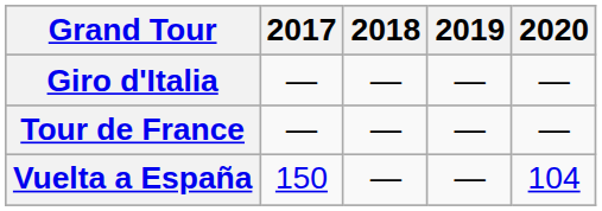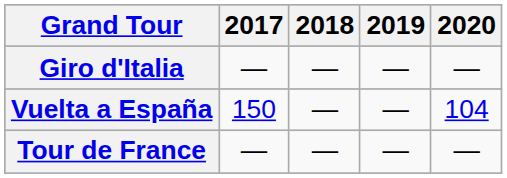rows swapped: Tour de France <-> Vuelta a España
